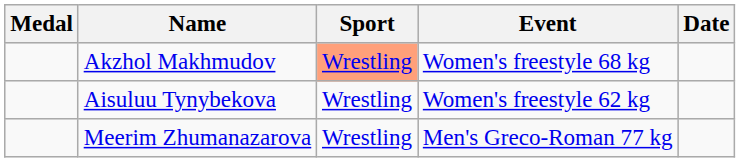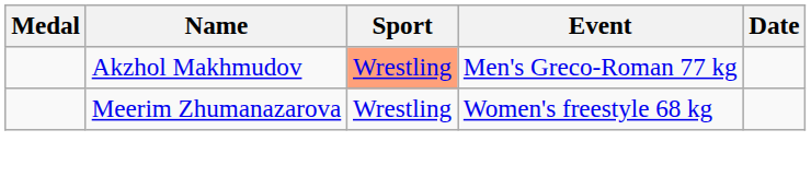Akzhol Makhmudov | Event: Women's freestyle 68 kg -> Men's Greco-Roman 77 kg
- row: Aisuluu Tynybekova | Wrestling | Women's freestyle 62 kg
Meerim Zhumanazarova | Event: Men's Greco-Roman 77 kg -> Women's freestyle 68 kg
